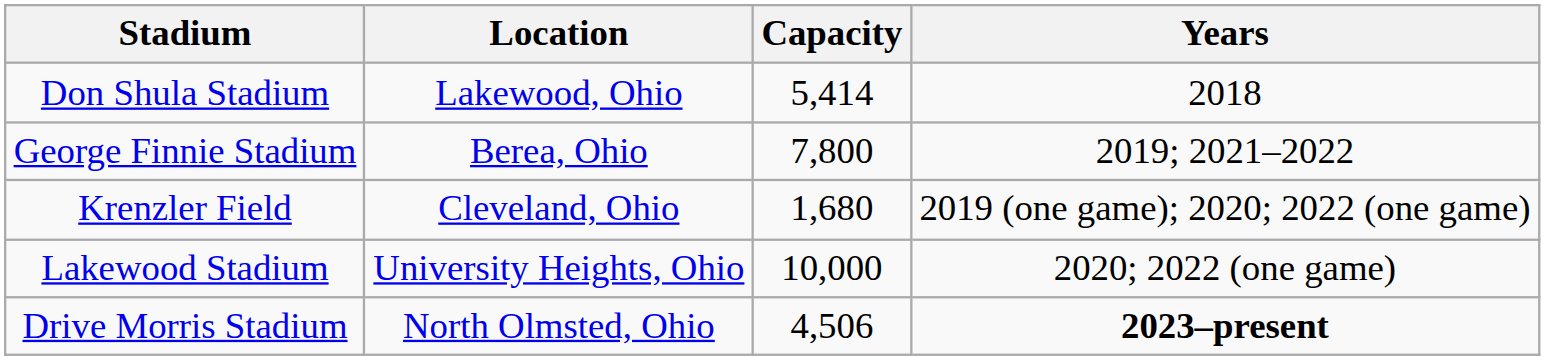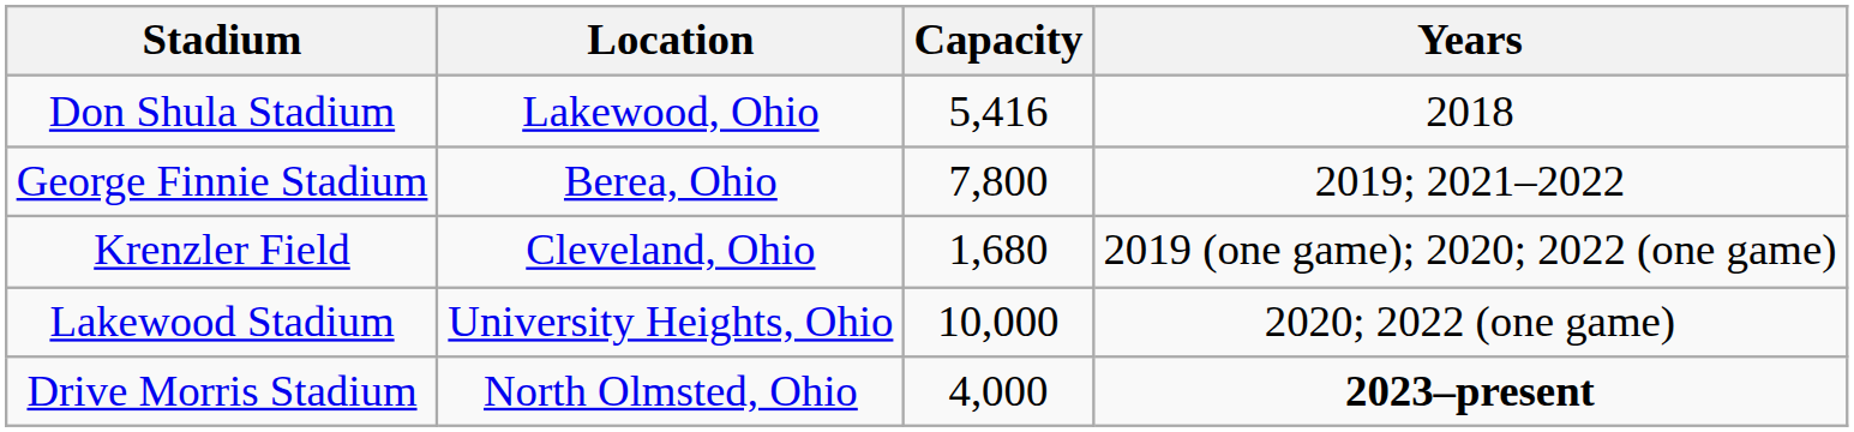Don Shula Stadium | Capacity: 5,414 -> 5,416
Drive Morris Stadium | Capacity: 4,506 -> 4,000
